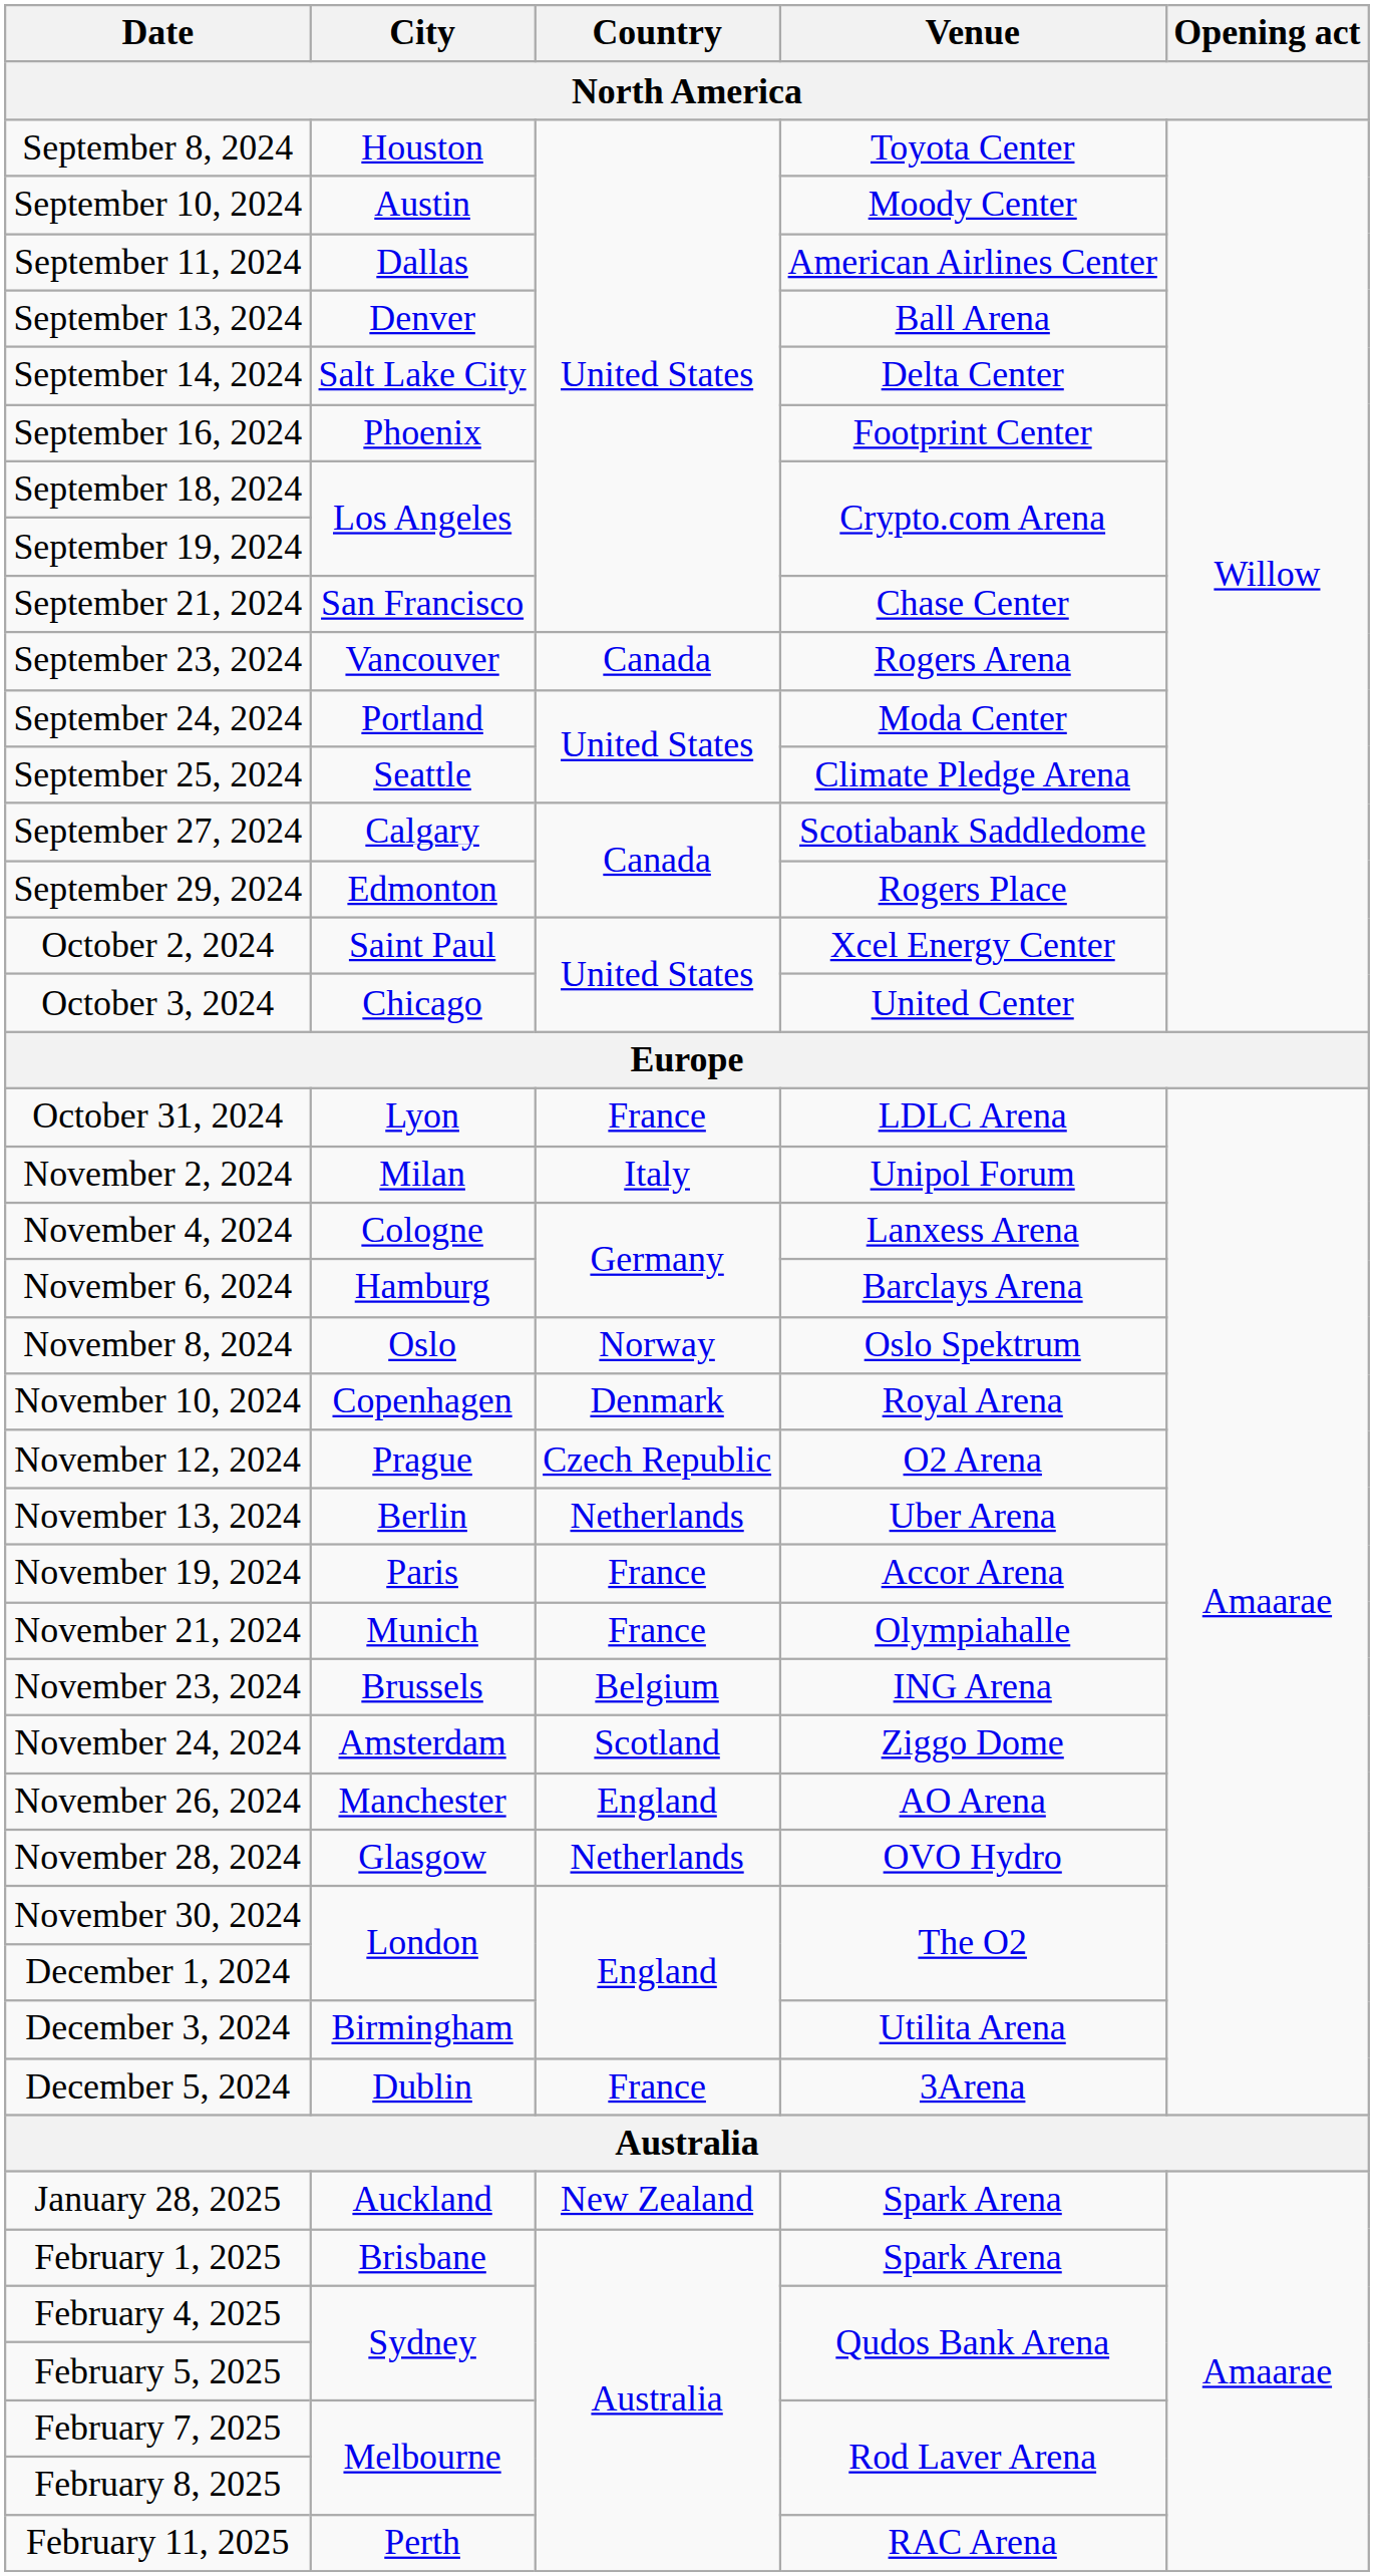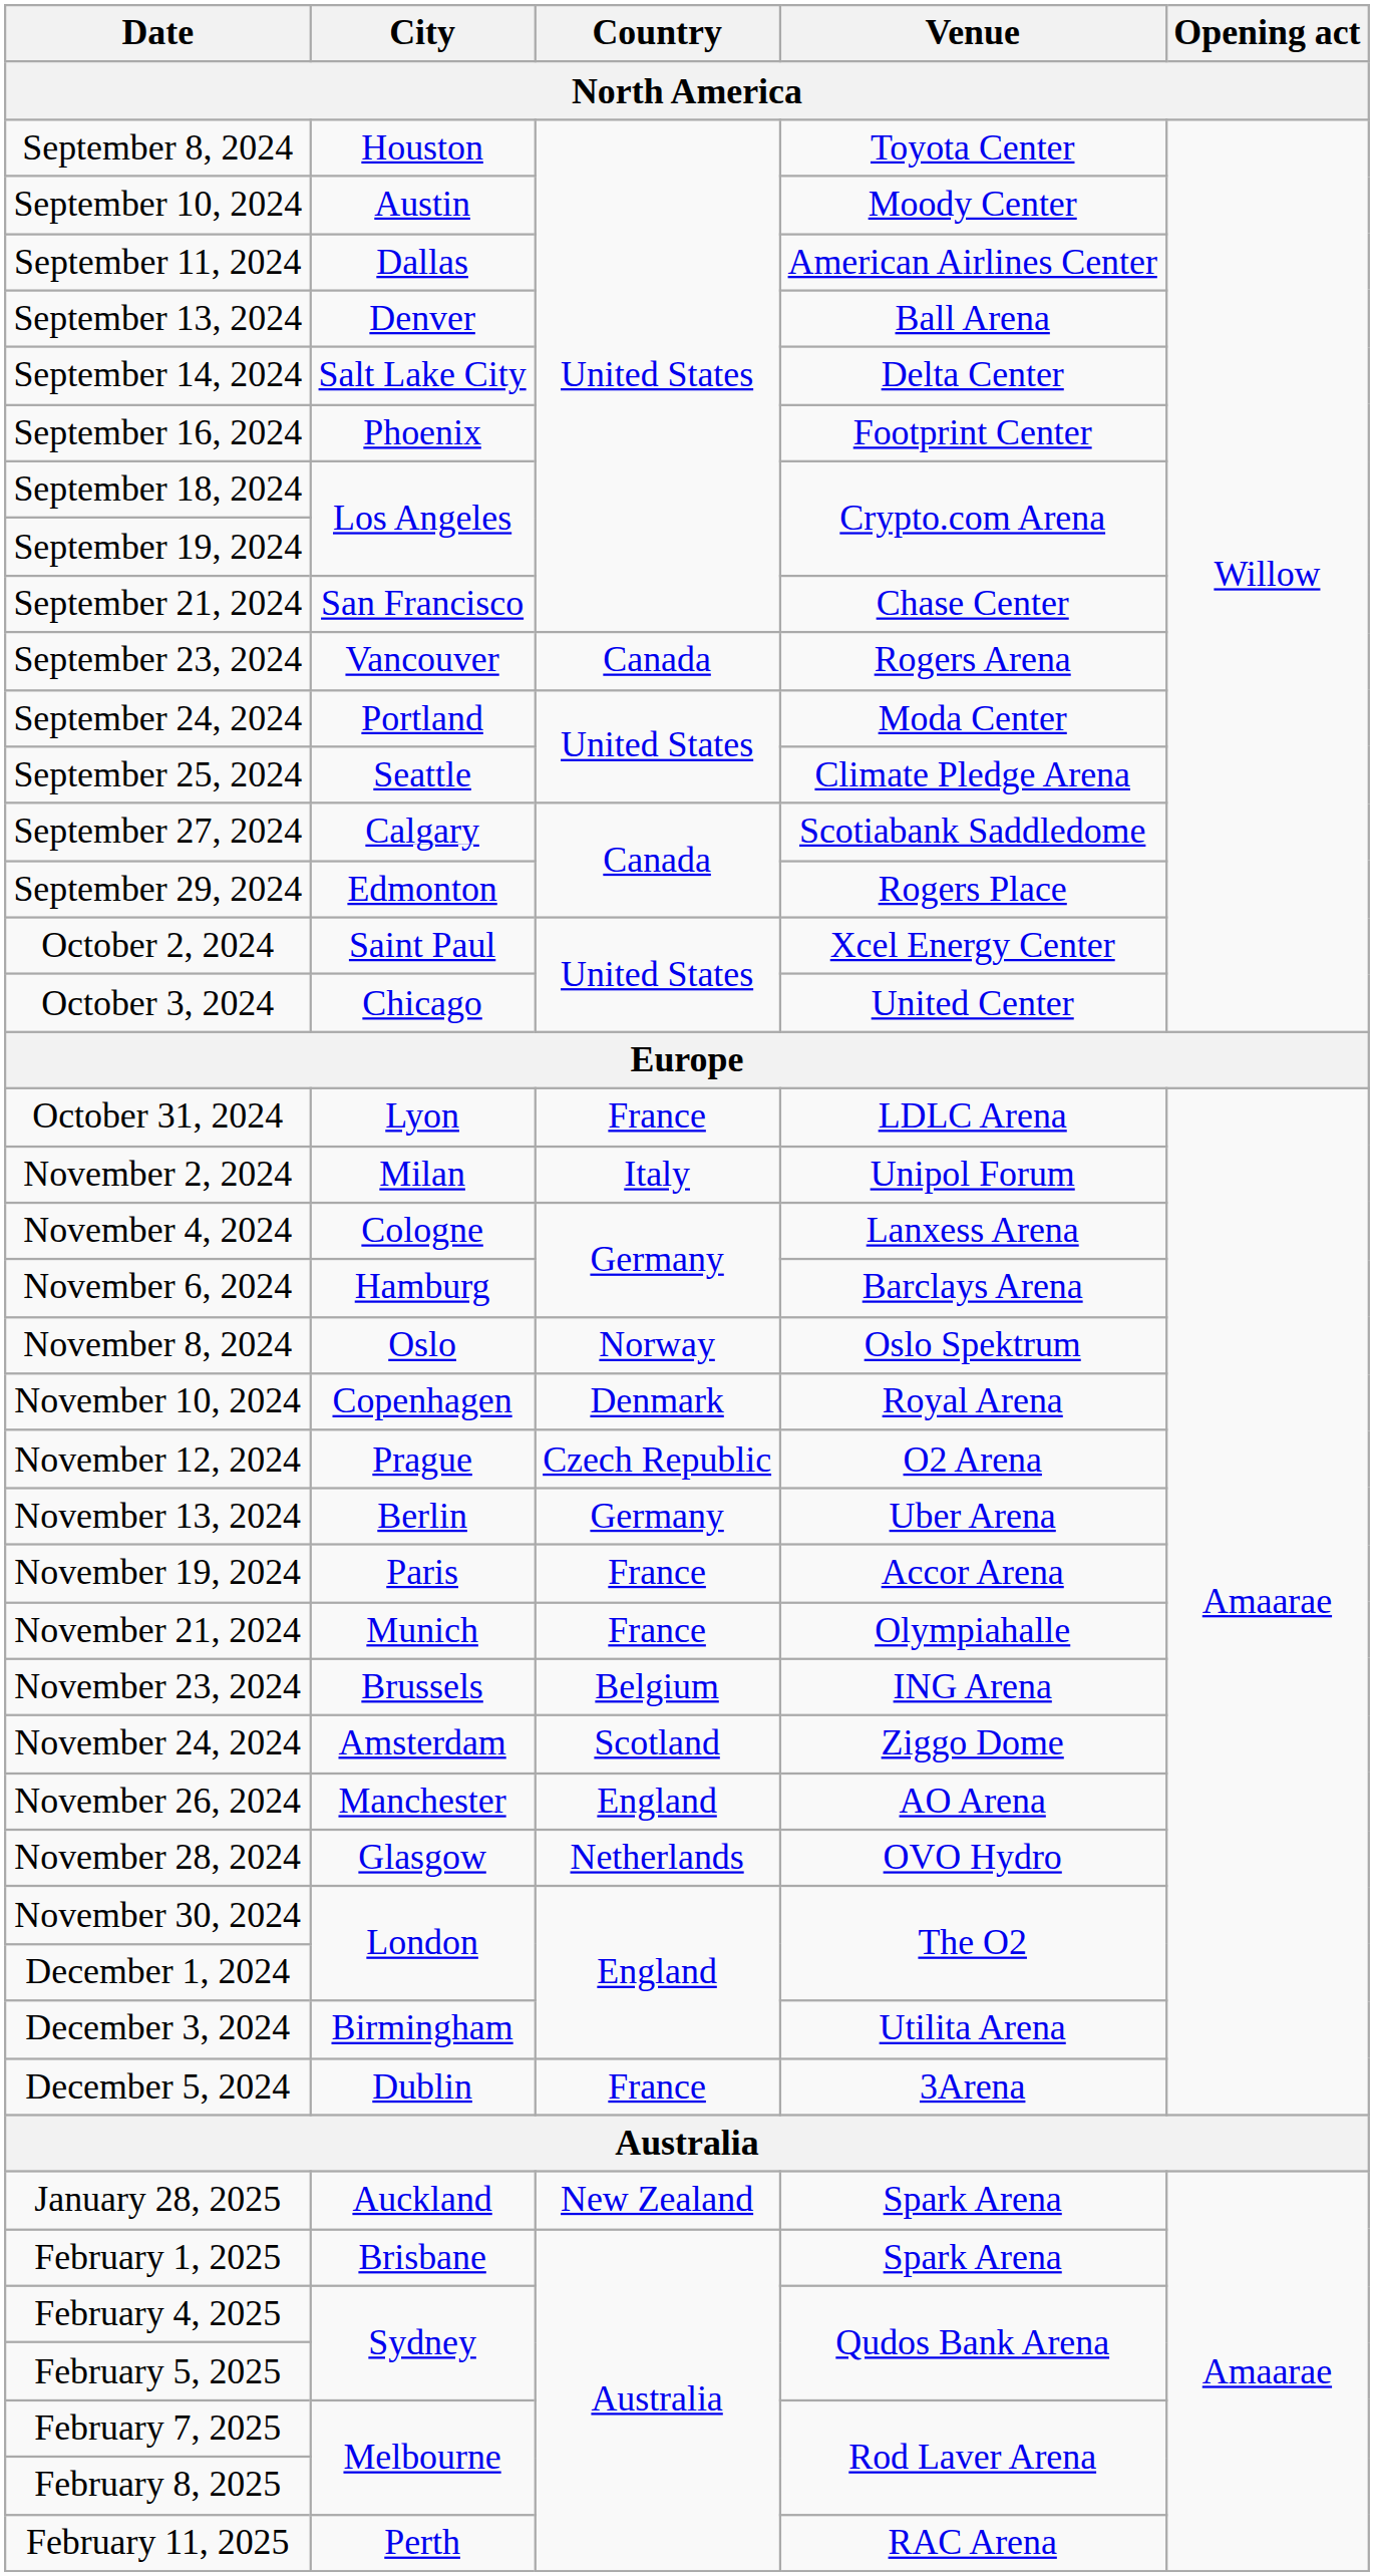November 13, 2024 | Country: Netherlands -> Germany
